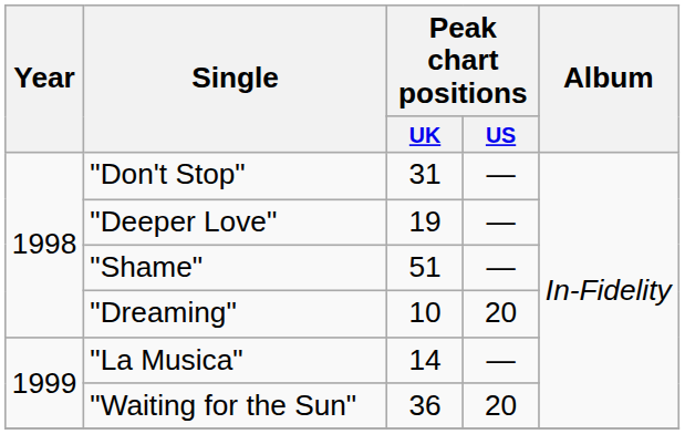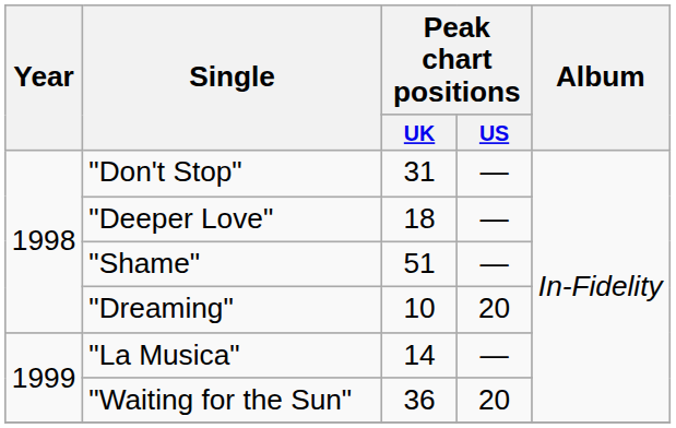"Deeper Love" | Peak chart positions / UK: 19 -> 18
